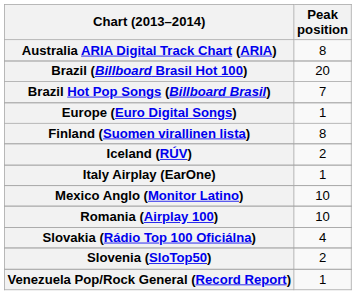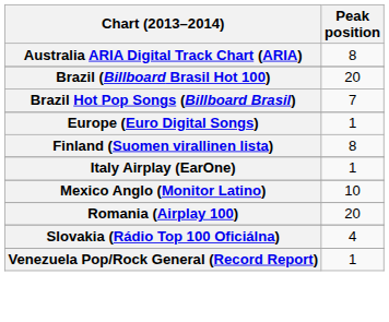- row: Iceland (RÚV) | 2
Romania (Airplay 100) | Peak position: 10 -> 20
- row: Slovenia (SloTop50) | 2
